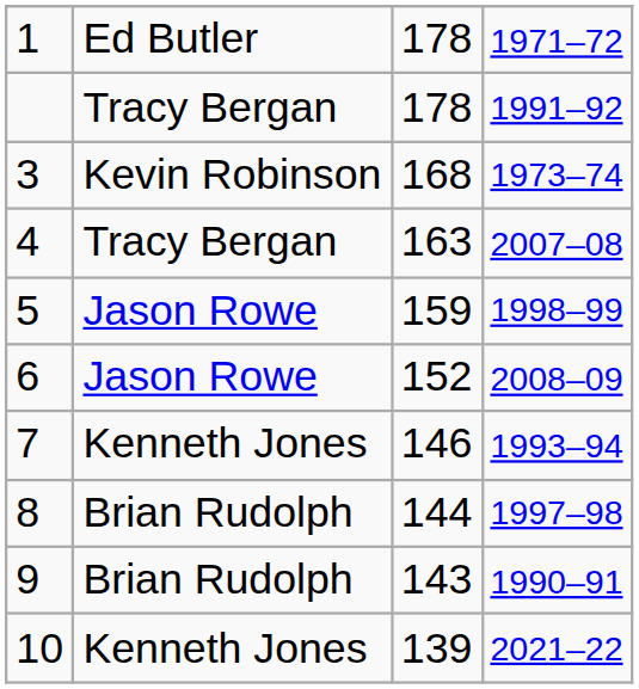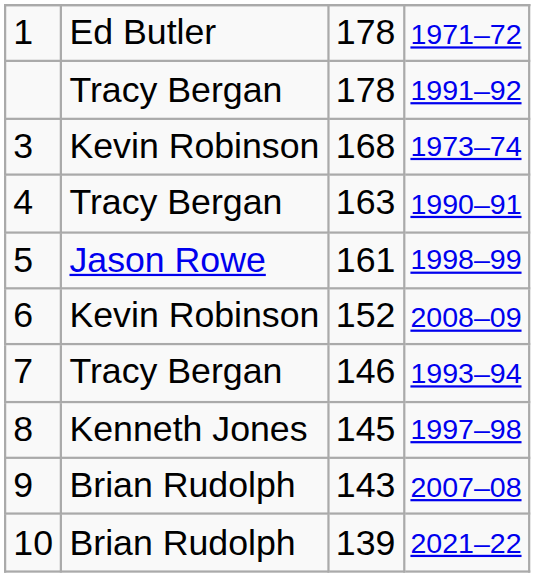4 | column 4: 2007–08 -> 1990–91
5 | column 3: 159 -> 161
6 | column 2: Jason Rowe -> Kevin Robinson
7 | column 2: Kenneth Jones -> Tracy Bergan
8 | column 2: Brian Rudolph -> Kenneth Jones
8 | column 3: 144 -> 145
9 | column 4: 1990–91 -> 2007–08
10 | column 2: Kenneth Jones -> Brian Rudolph
